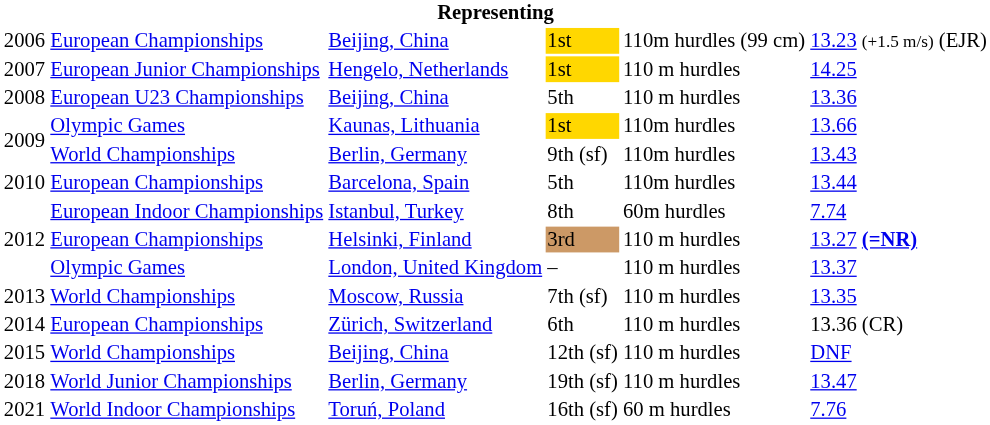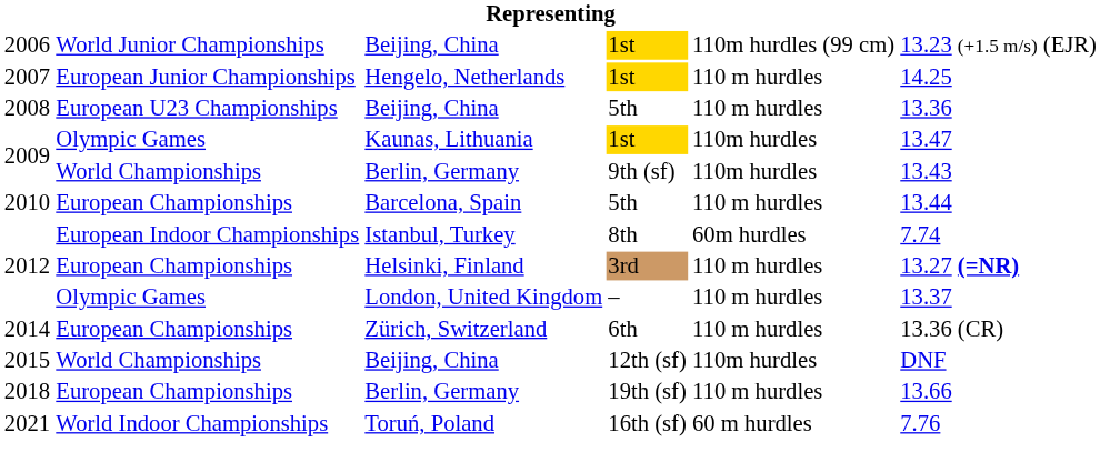2006 | column 2: European Championships -> World Junior Championships
2009 / Kaunas, Lithuania | column 6: 13.66 -> 13.47
2010 | column 5: 110m hurdles -> 110 m hurdles
- row: 2013 | World Championships | Moscow, Russia | 7th (sf) | 110 m hurdles | 13.35
2015 | column 5: 110 m hurdles -> 110m hurdles
2018 | column 2: World Junior Championships -> European Championships
2018 | column 6: 13.47 -> 13.66
